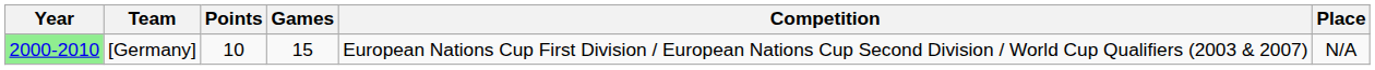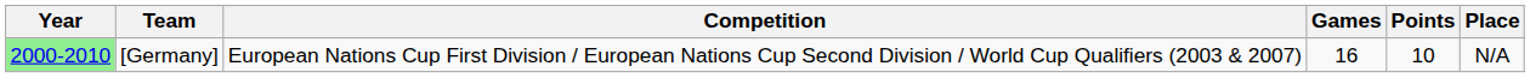columns swapped: Competition <-> Points
[Germany] | Games: 15 -> 16
